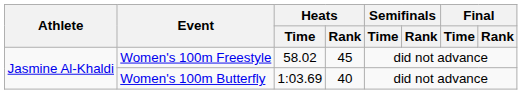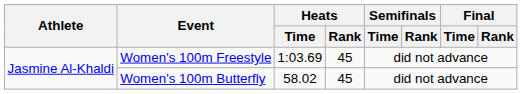Women's 100m Freestyle | Heats / Time: 58.02 -> 1:03.69
Women's 100m Butterfly | Heats / Time: 1:03.69 -> 58.02
Women's 100m Butterfly | Heats / Rank: 40 -> 45
